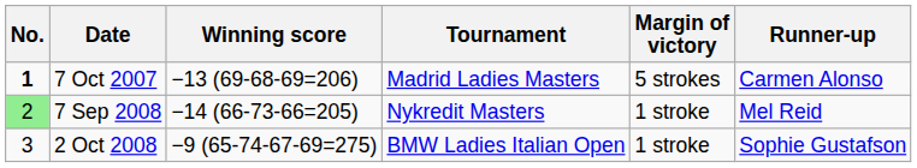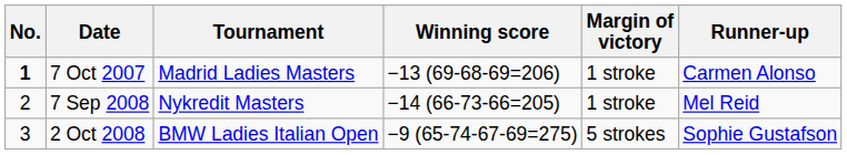columns swapped: Tournament <-> Winning score
7 Oct 2007 | Margin of victory: 5 strokes -> 1 stroke
7 Sep 2008 | No.: lightgreen background -> no background
2 Oct 2008 | Margin of victory: 1 stroke -> 5 strokes
